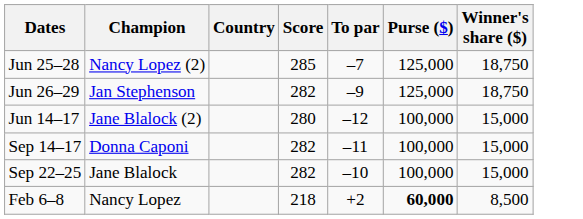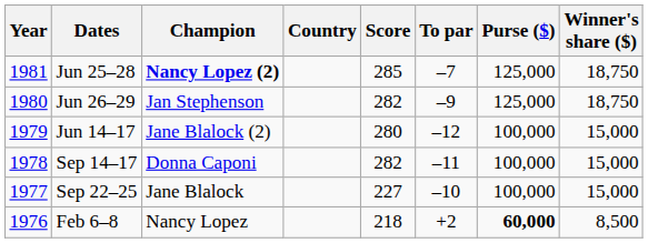+ column: Year | 1981 | 1980 | 1979 | 1978 | 1977 | 1976
Jun 25–28 | Champion: normal -> bold
Sep 22–25 | Score: 282 -> 227
